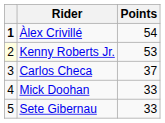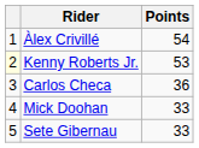Àlex Crivillé | column 1: bold -> normal
Carlos Checa | Points: 37 -> 36
